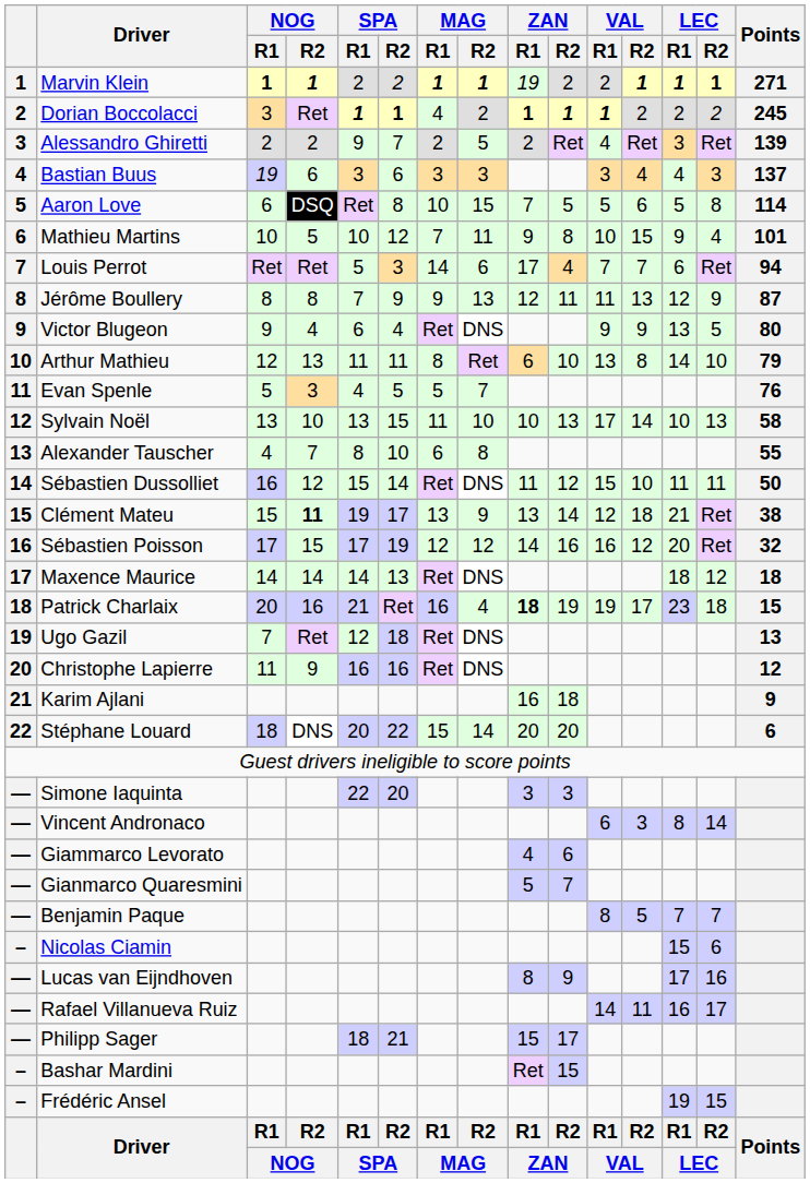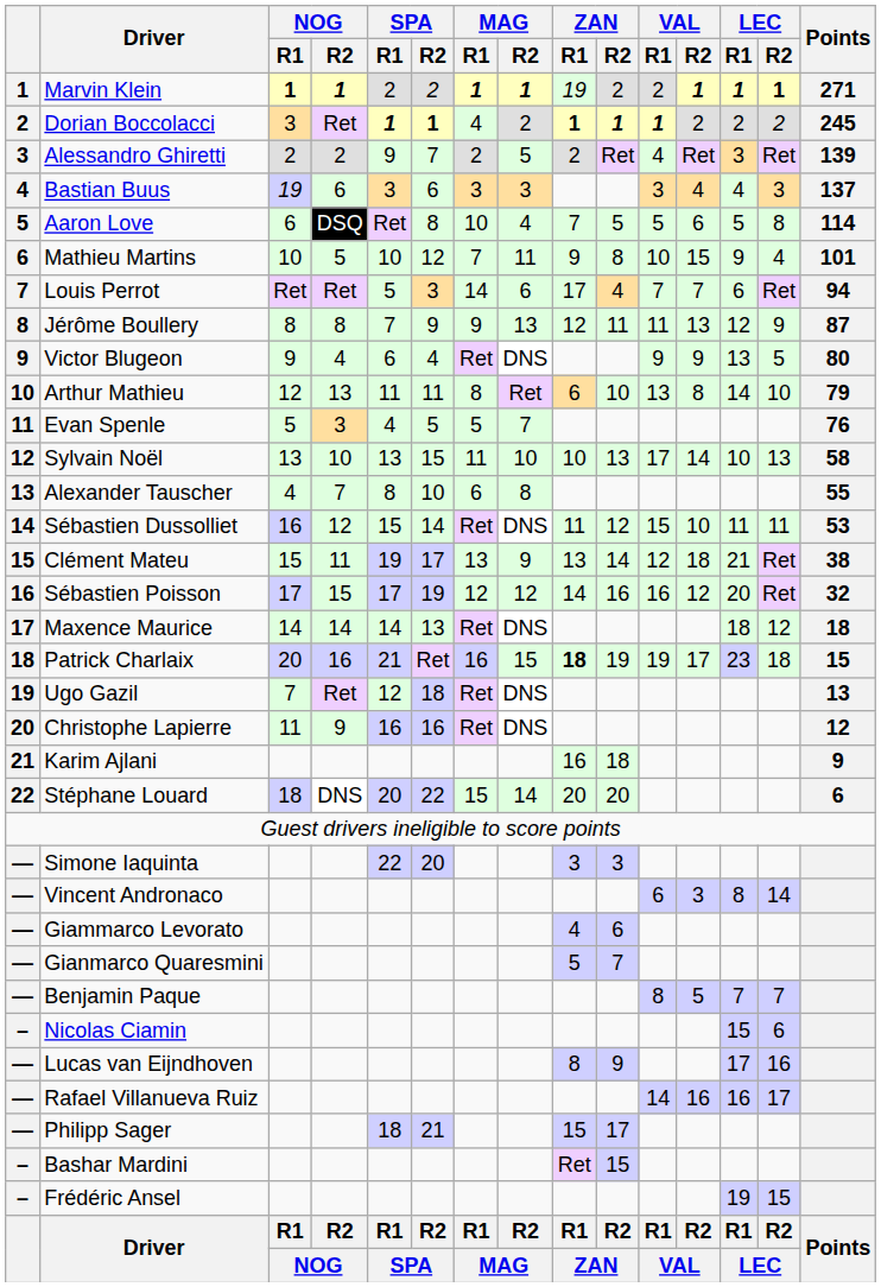Aaron Love | MAG / R2: 15 -> 4
Sébastien Dussolliet | Points: 50 -> 53
Clément Mateu | NOG / R2: bold -> normal
Patrick Charlaix | MAG / R2: 4 -> 15
Rafael Villanueva Ruiz | VAL / R2: 11 -> 16
